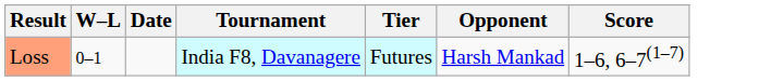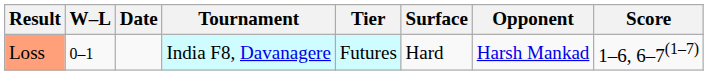+ column: Surface | Hard
